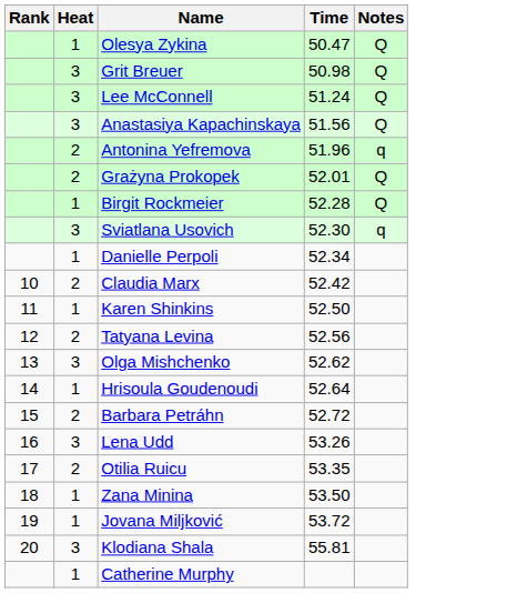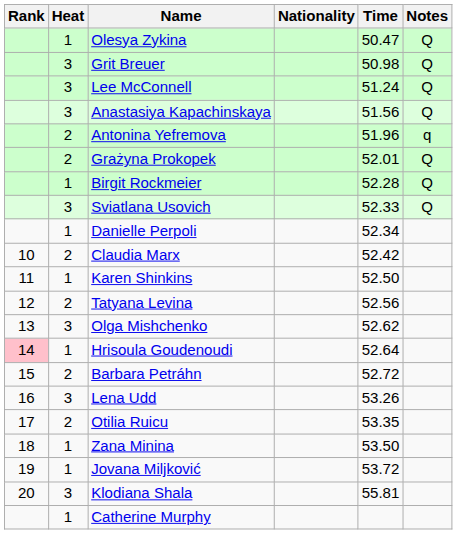+ column: Nationality
Sviatlana Usovich | Time: 52.30 -> 52.33
Sviatlana Usovich | Notes: q -> Q
Hrisoula Goudenoudi | Rank: no background -> pink background
